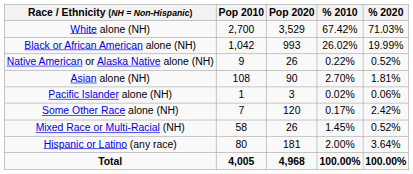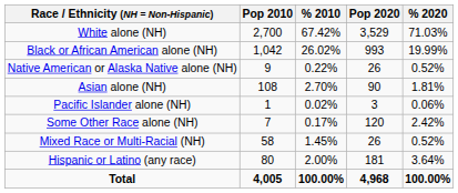columns swapped: Pop 2020 <-> % 2010
